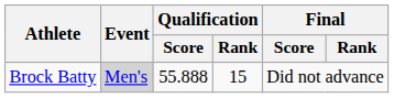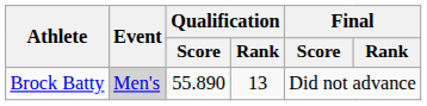Brock Batty | Qualification / Score: 55.888 -> 55.890
Brock Batty | Qualification / Rank: 15 -> 13
